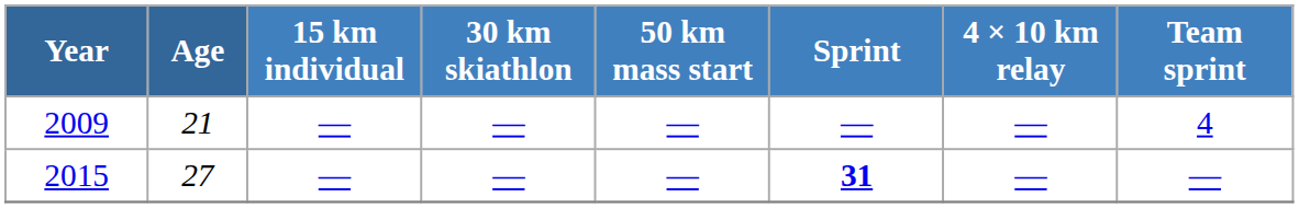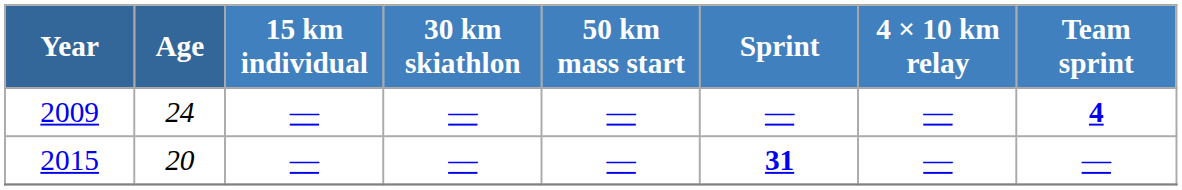2009 | Age: 21 -> 24
2009 | Team sprint: normal -> bold
2015 | Age: 27 -> 20
